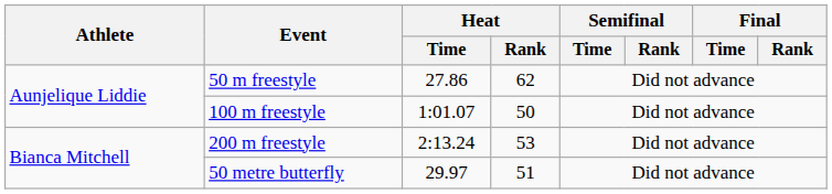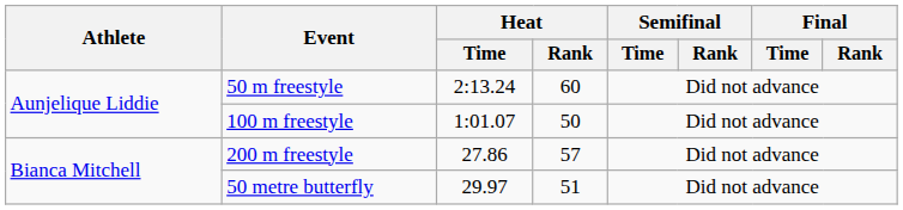50 m freestyle | Heat / Time: 27.86 -> 2:13.24
50 m freestyle | Heat / Rank: 62 -> 60
200 m freestyle | Heat / Time: 2:13.24 -> 27.86
200 m freestyle | Heat / Rank: 53 -> 57
